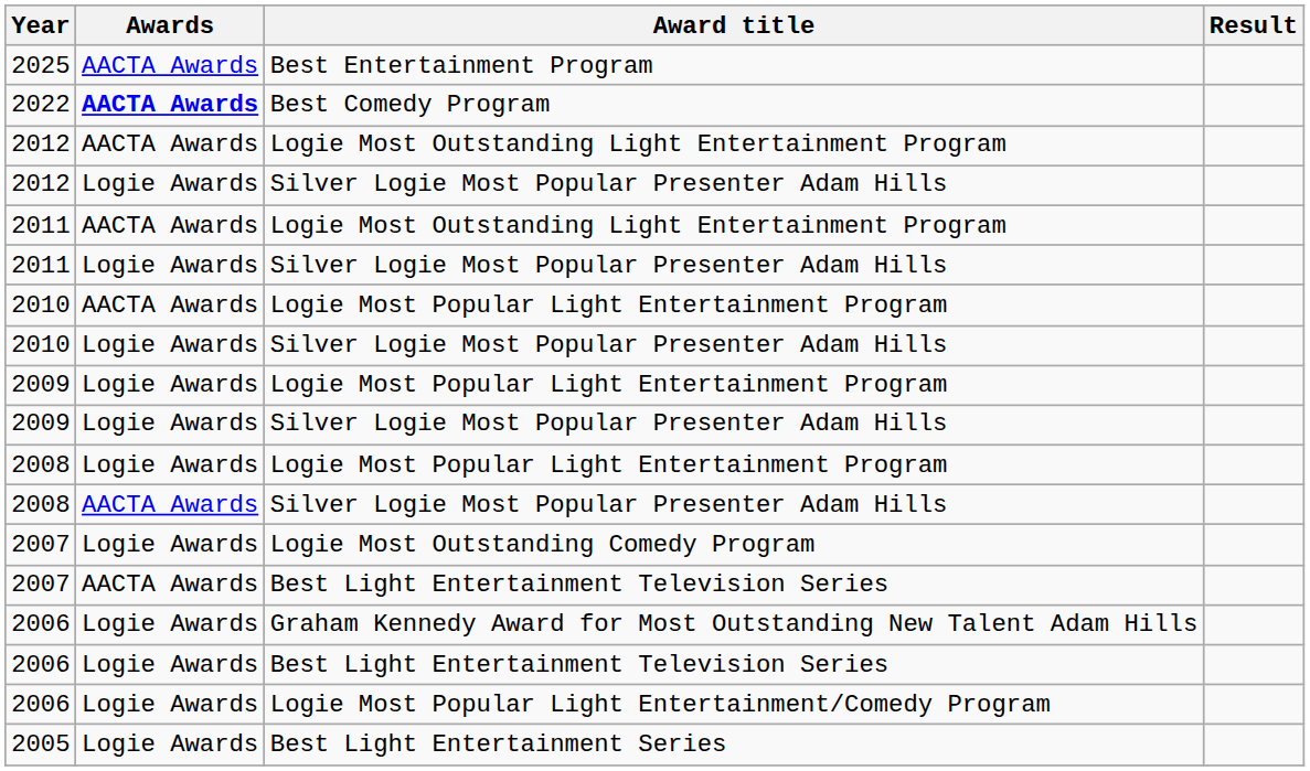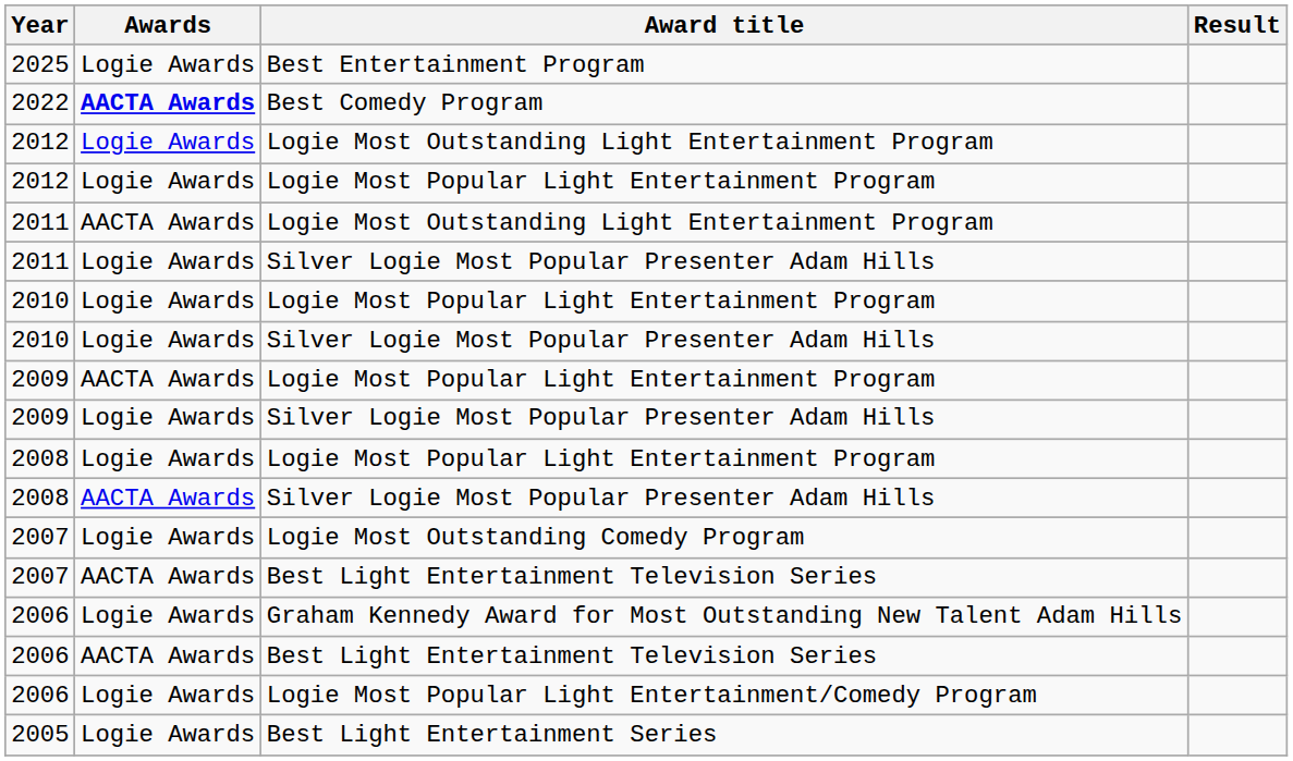2025 | Awards: AACTA Awards -> Logie Awards
2012 / Logie Most Outstanding Light Entertainment Program | Awards: AACTA Awards -> Logie Awards
+ row: 2012 | Logie Awards | Logie Most Popular Light Entertainment Program
- row: 2012 | Logie Awards | Silver Logie Most Popular Presenter Adam Hills
2010 / Logie Most Popular Light Entertainment Program | Awards: AACTA Awards -> Logie Awards
2009 / Logie Most Popular Light Entertainment Program | Awards: Logie Awards -> AACTA Awards
2006 / Best Light Entertainment Television Series | Awards: Logie Awards -> AACTA Awards
